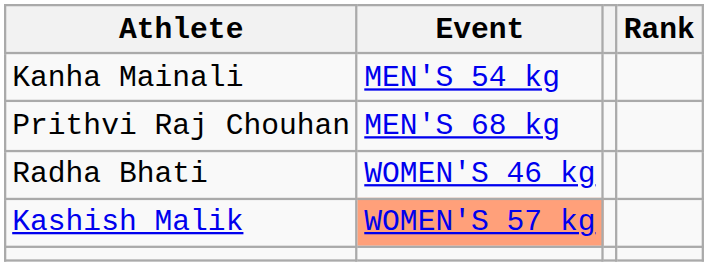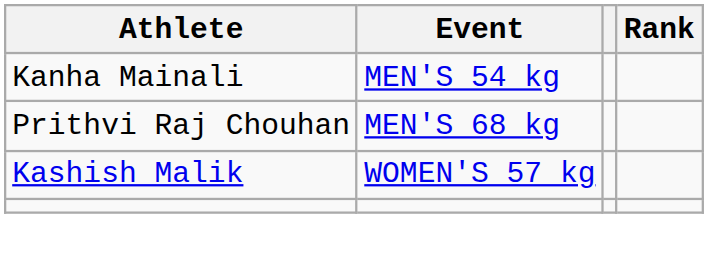- row: Radha Bhati | WOMEN'S 46 kg
Kashish Malik | Event: lightsalmon background -> no background
